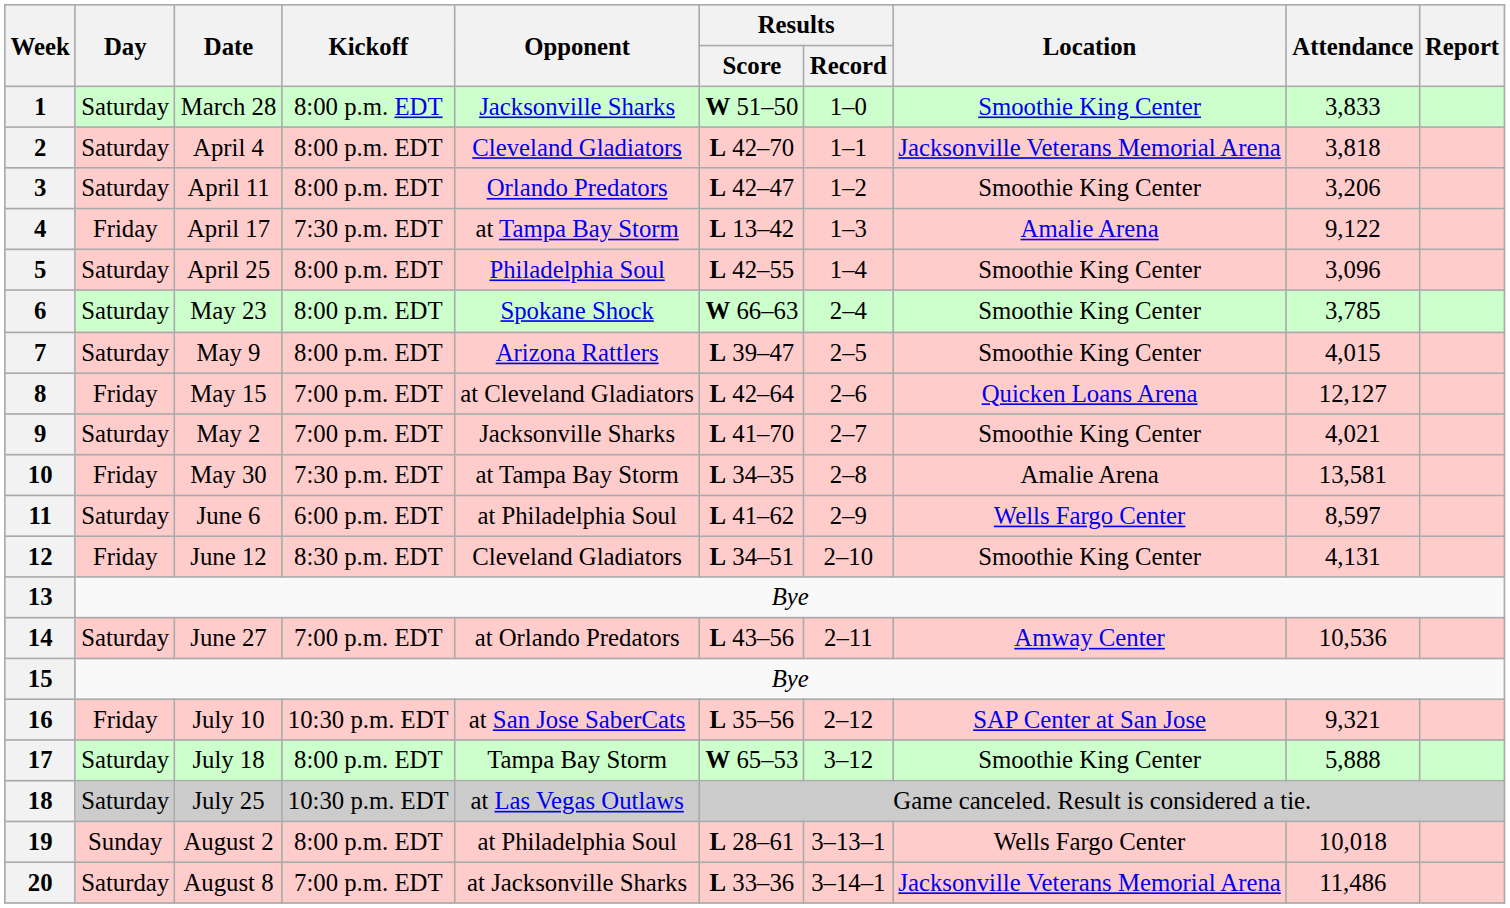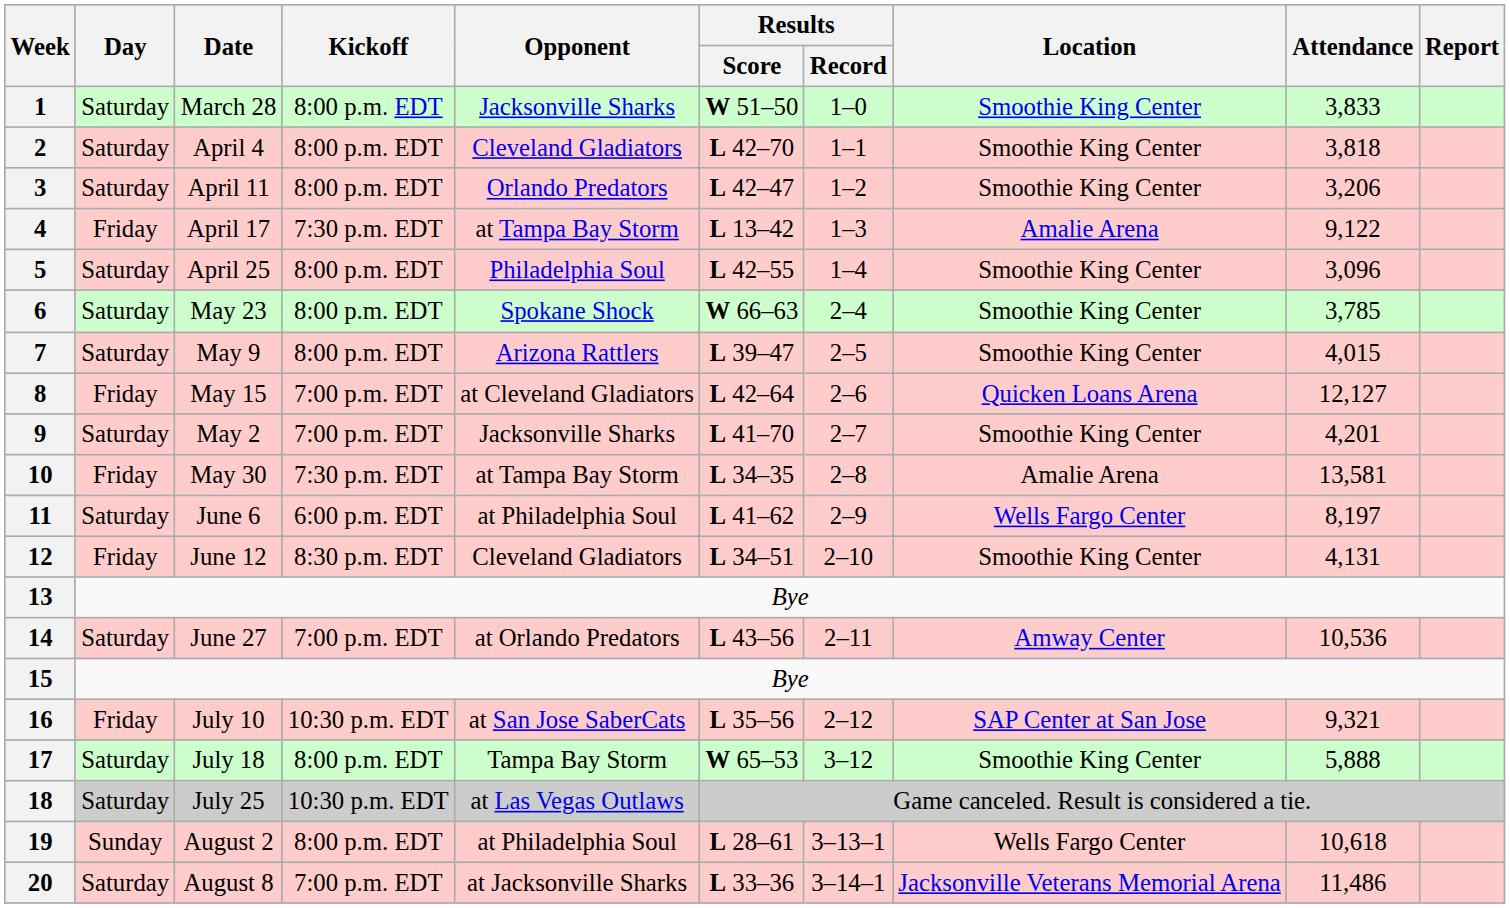2 | Location: Jacksonville Veterans Memorial Arena -> Smoothie King Center
9 | Attendance: 4,021 -> 4,201
11 | Attendance: 8,597 -> 8,197
19 | Attendance: 10,018 -> 10,618
